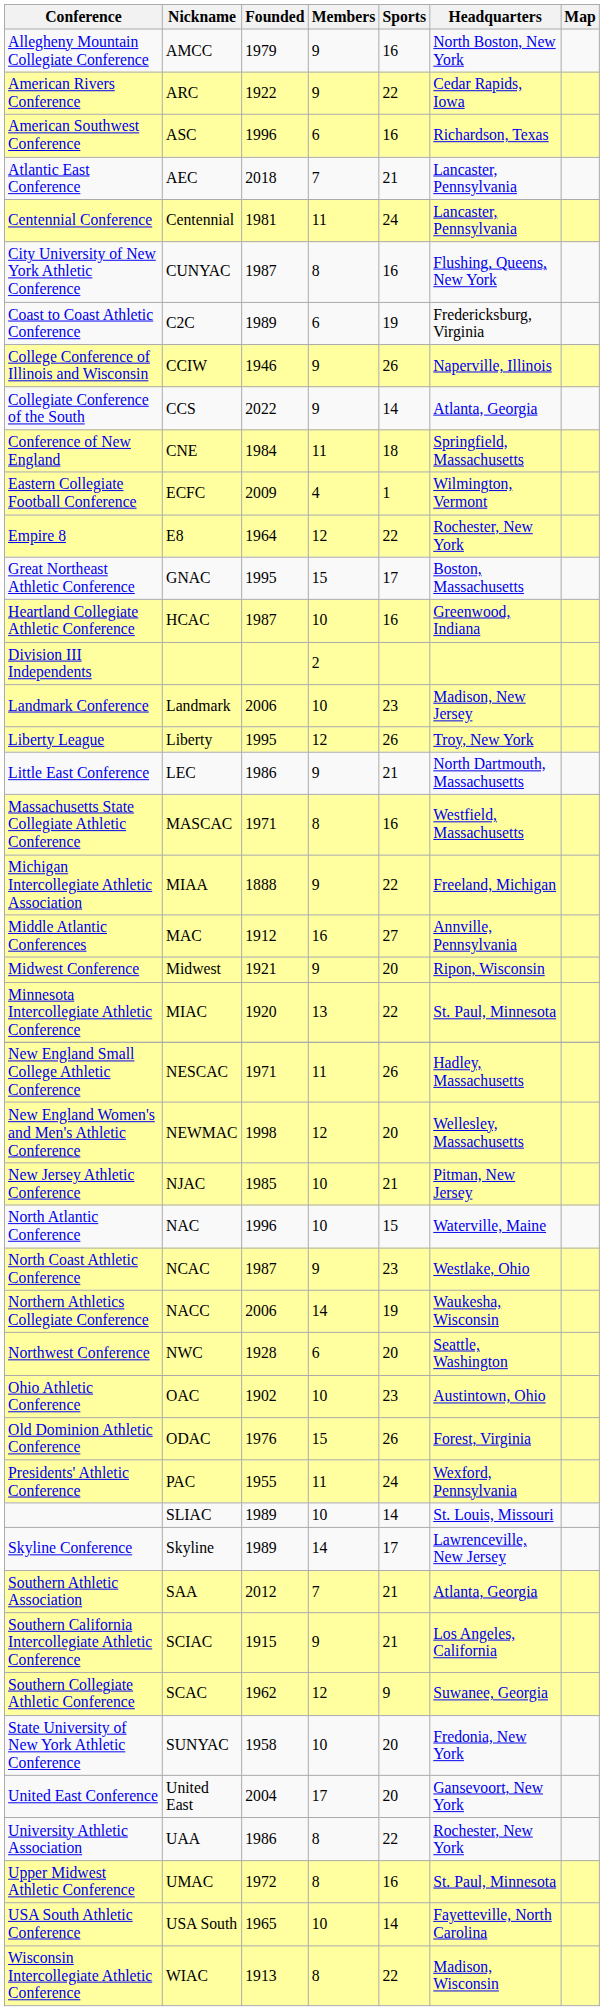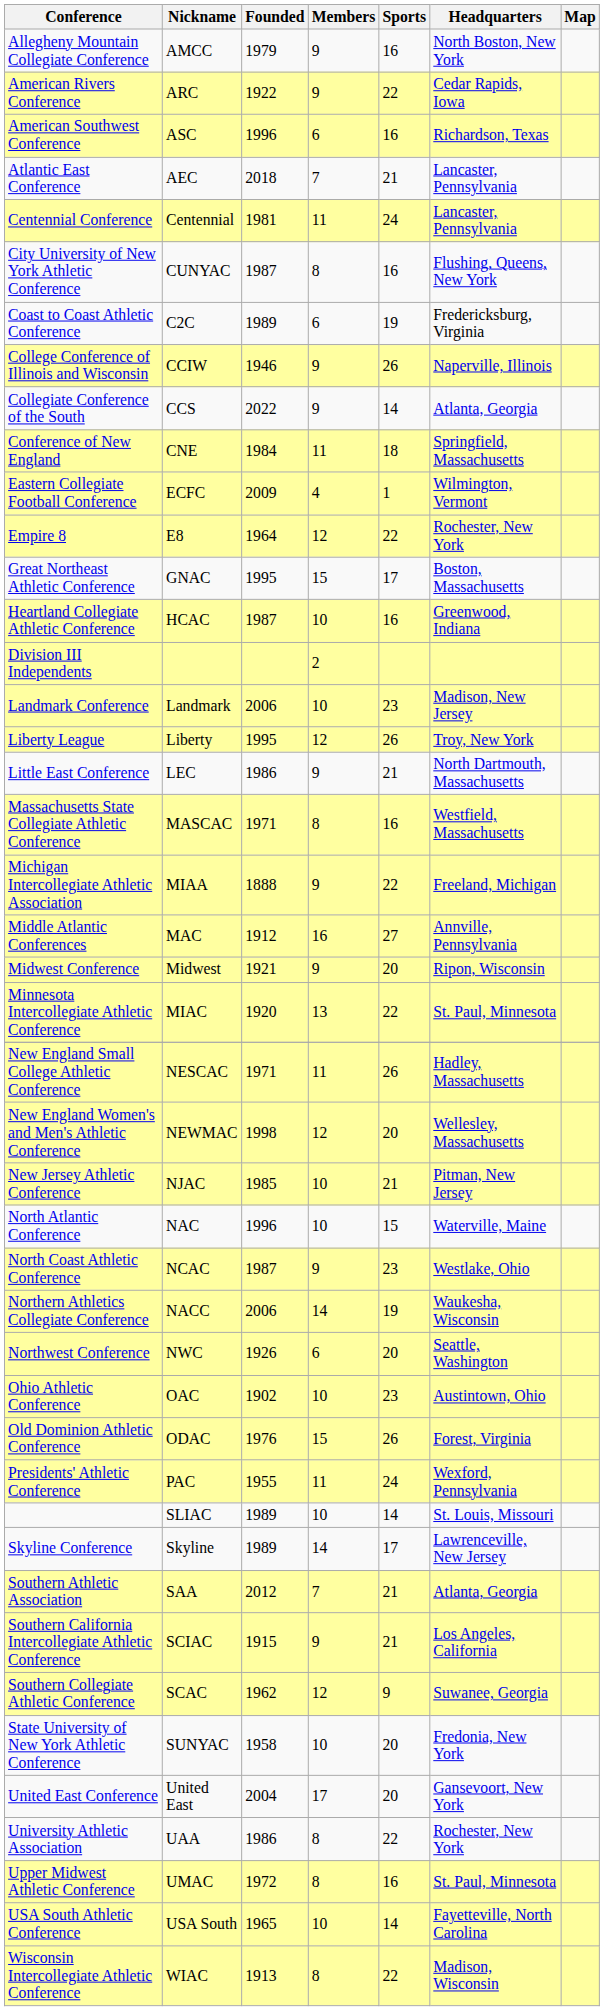Northwest Conference | Founded: 1928 -> 1926
